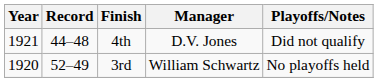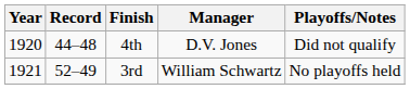4th | Year: 1921 -> 1920
3rd | Year: 1920 -> 1921
